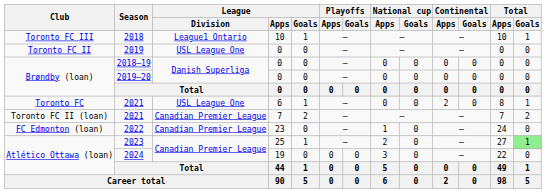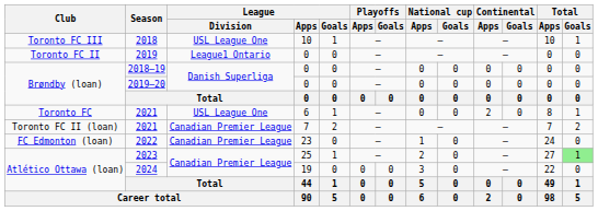2018 | League / Division: League1 Ontario -> USL League One
2019 | League / Division: USL League One -> League1 Ontario
